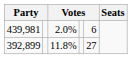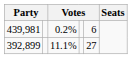439,981 | column 3: 2.0% -> 0.2%
392,899 | column 3: 11.8% -> 11.1%
